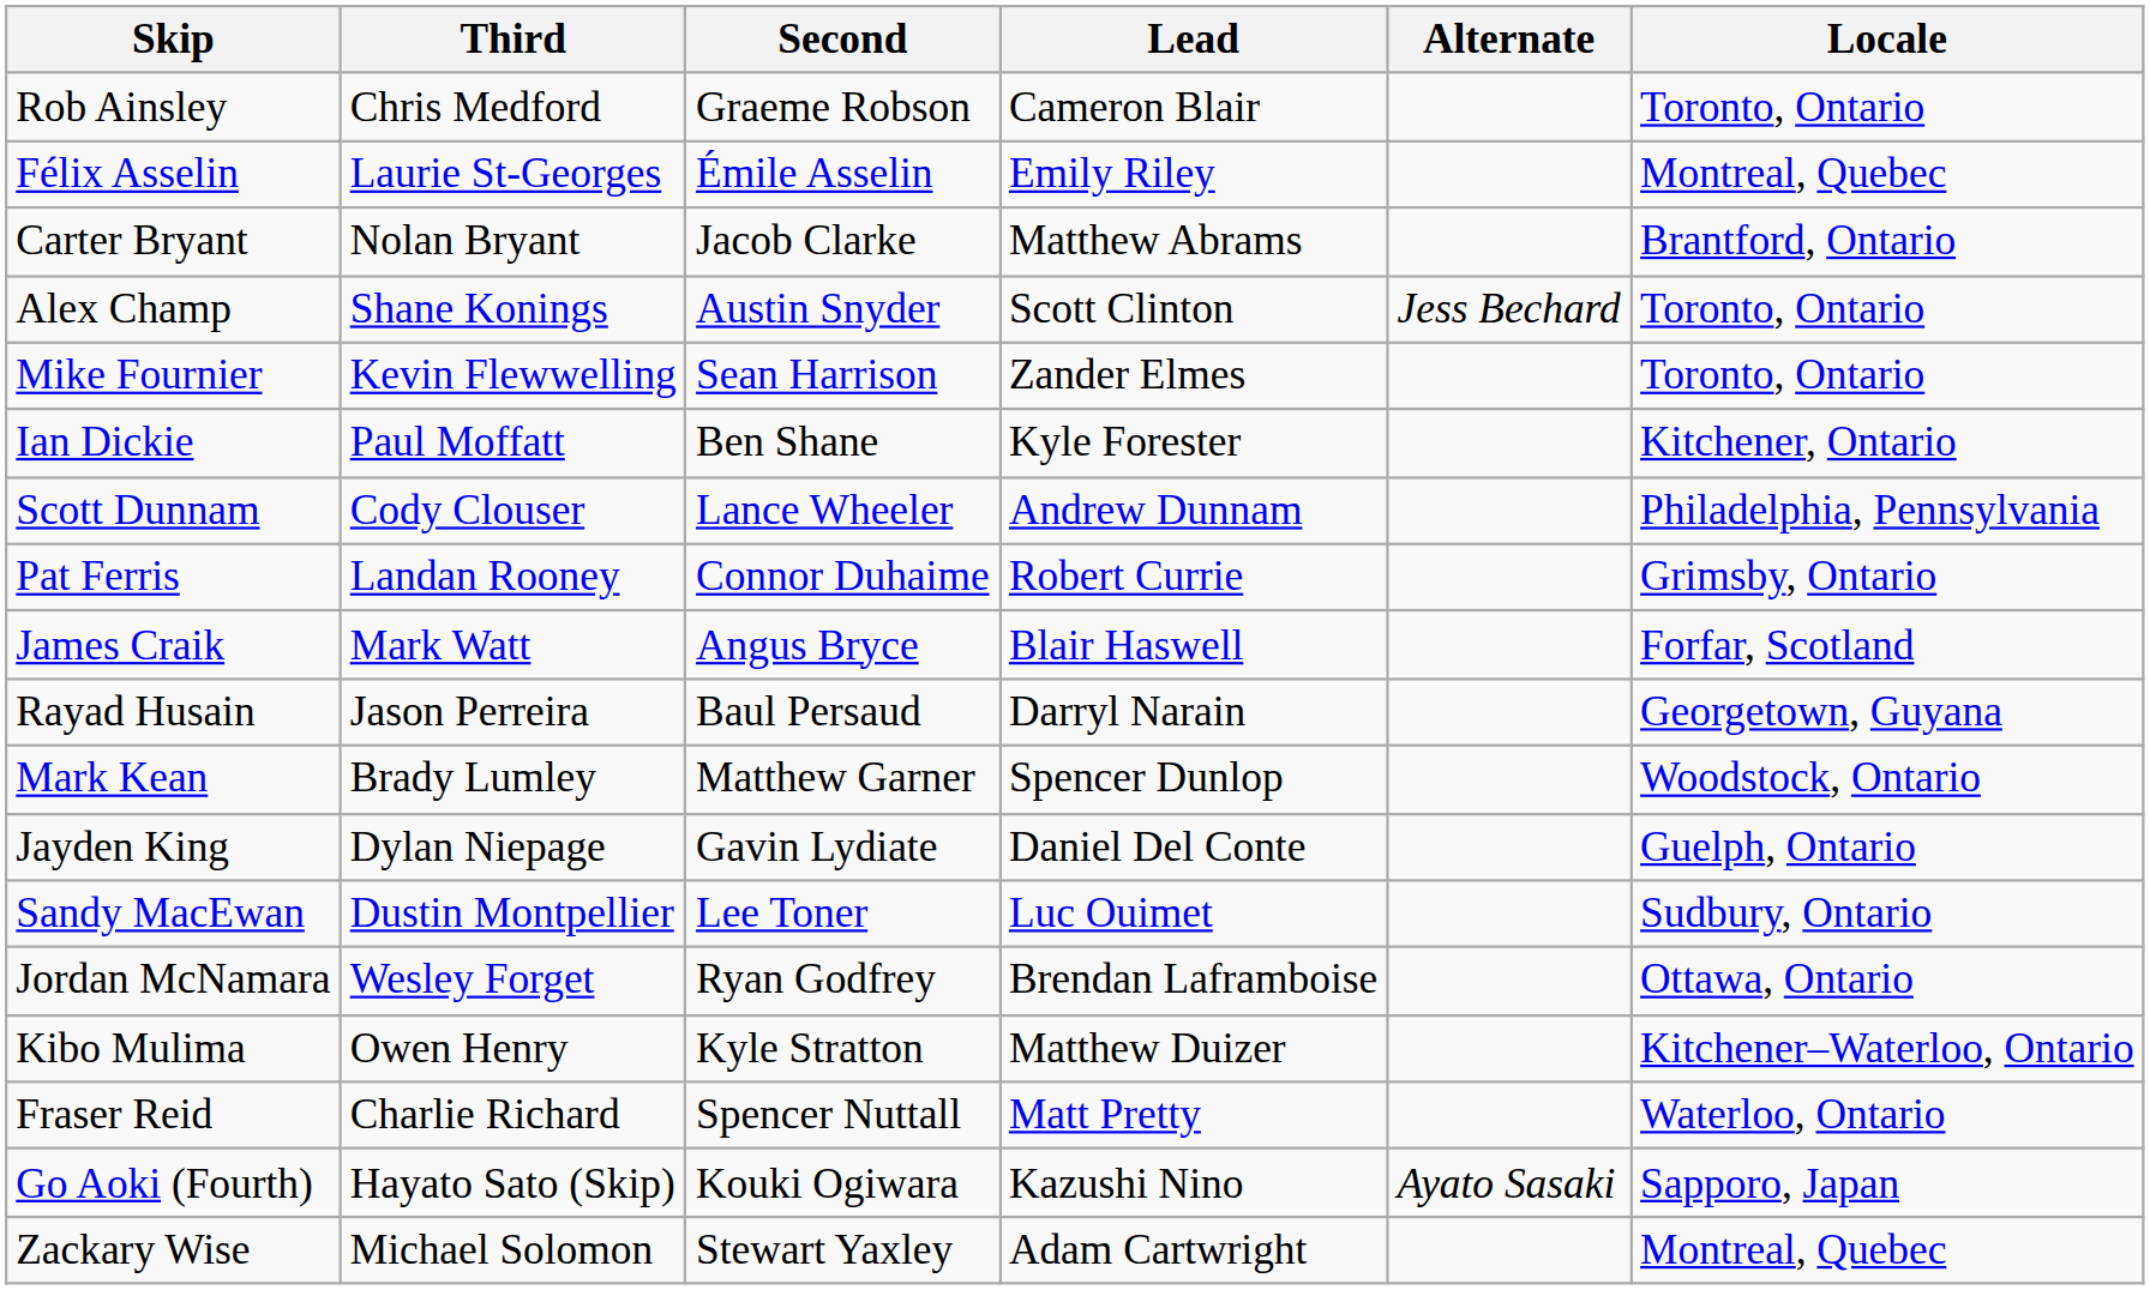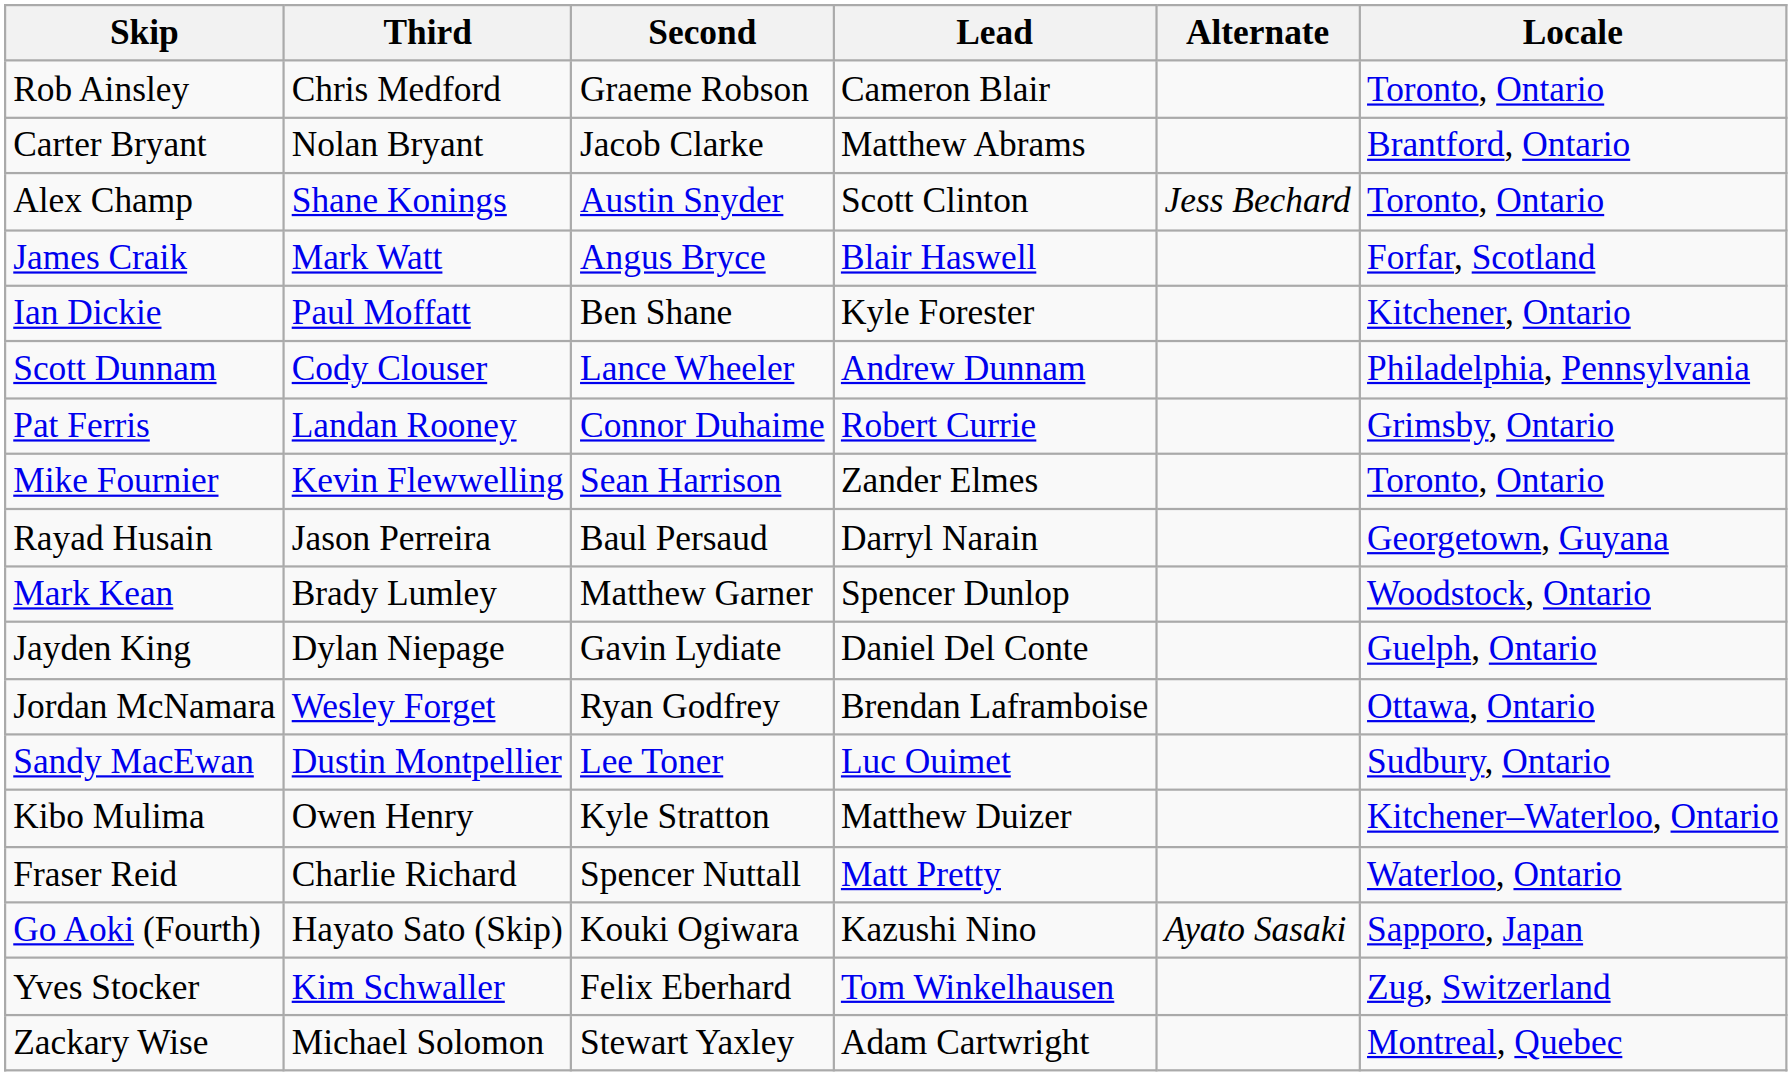- row: Félix Asselin | Laurie St-Georges | Émile Asselin | Emily Riley | Montreal, Quebec
rows swapped: James Craik <-> Mike Fournier
rows swapped: Sandy MacEwan <-> Jordan McNamara
+ row: Yves Stocker | Kim Schwaller | Felix Eberhard | Tom Winkelhausen | Zug, Switzerland
